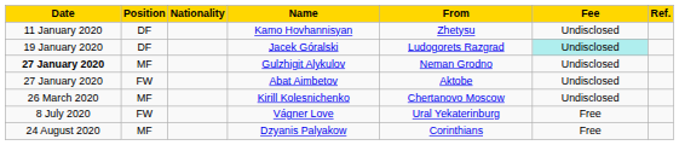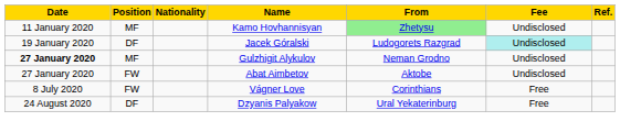Kamo Hovhannisyan | Position: DF -> MF
Kamo Hovhannisyan | From: no background -> lightgreen background
- row: 26 March 2020 | MF | Kirill Kolesnichenko | Chertanovo Moscow | Undisclosed
Vágner Love | From: Ural Yekaterinburg -> Corinthians
Dzyanis Palyakow | Position: MF -> DF
Dzyanis Palyakow | From: Corinthians -> Ural Yekaterinburg
